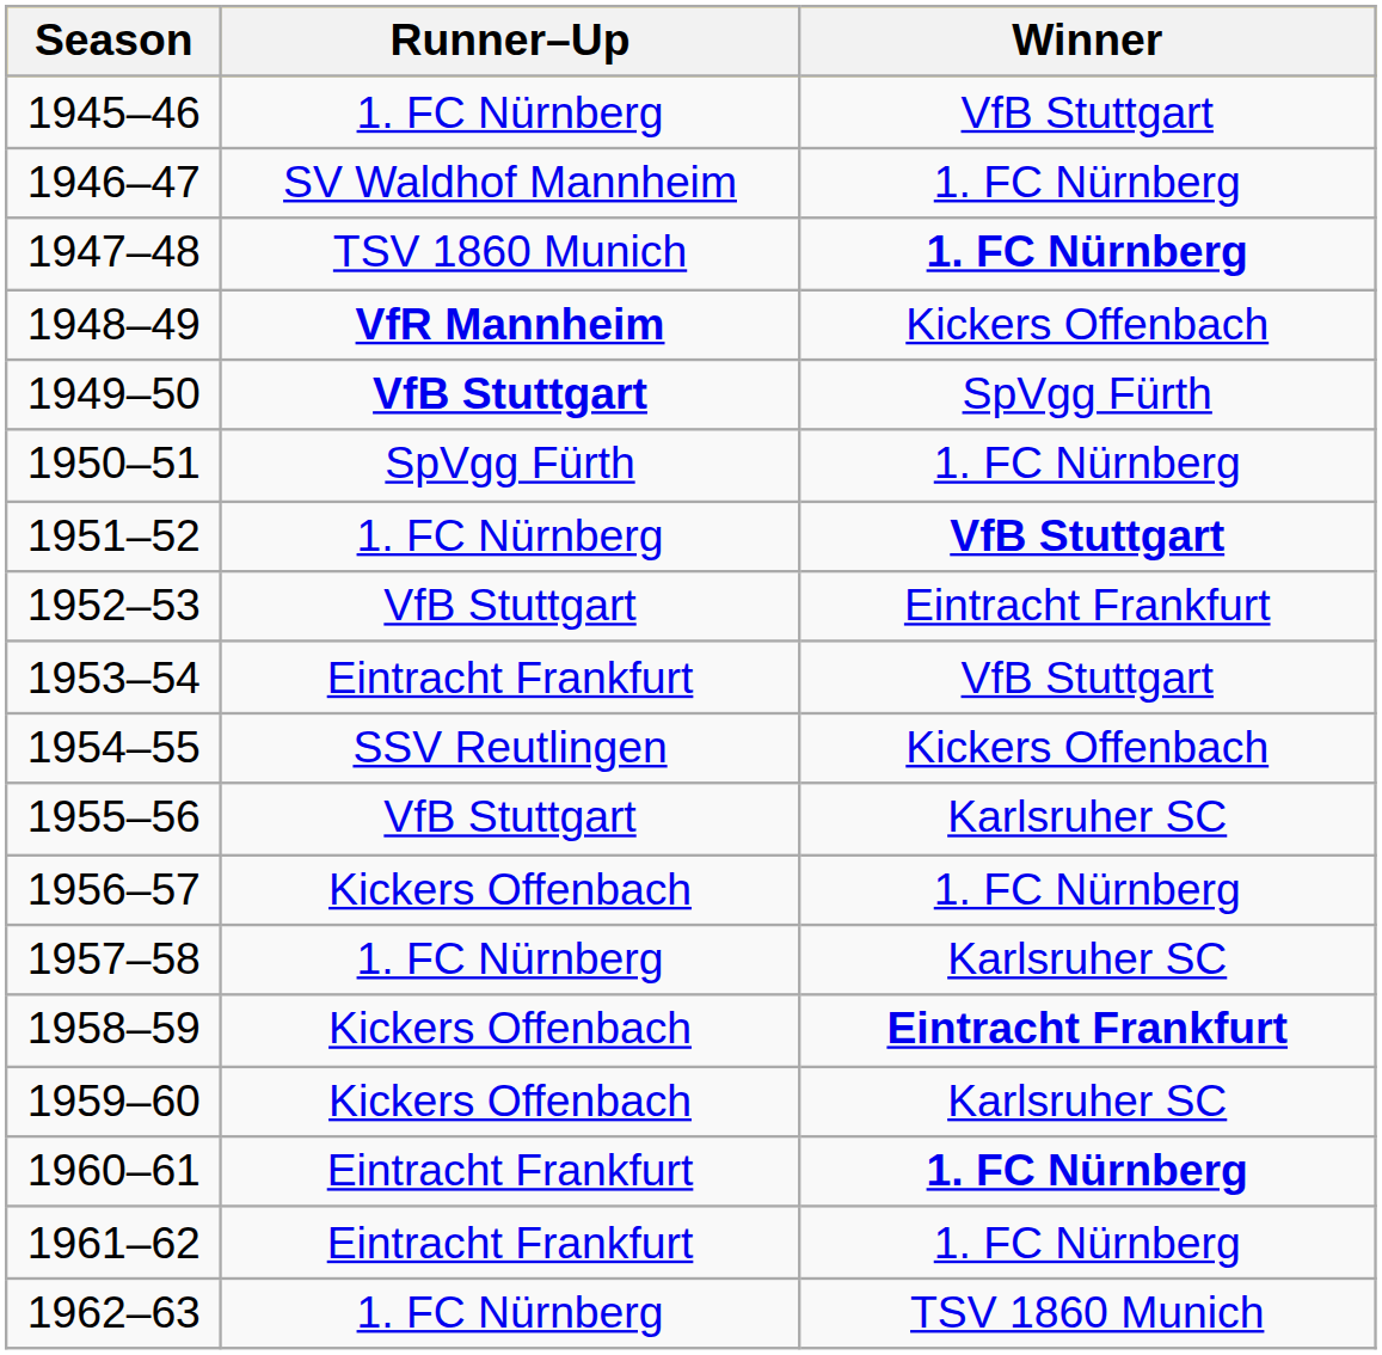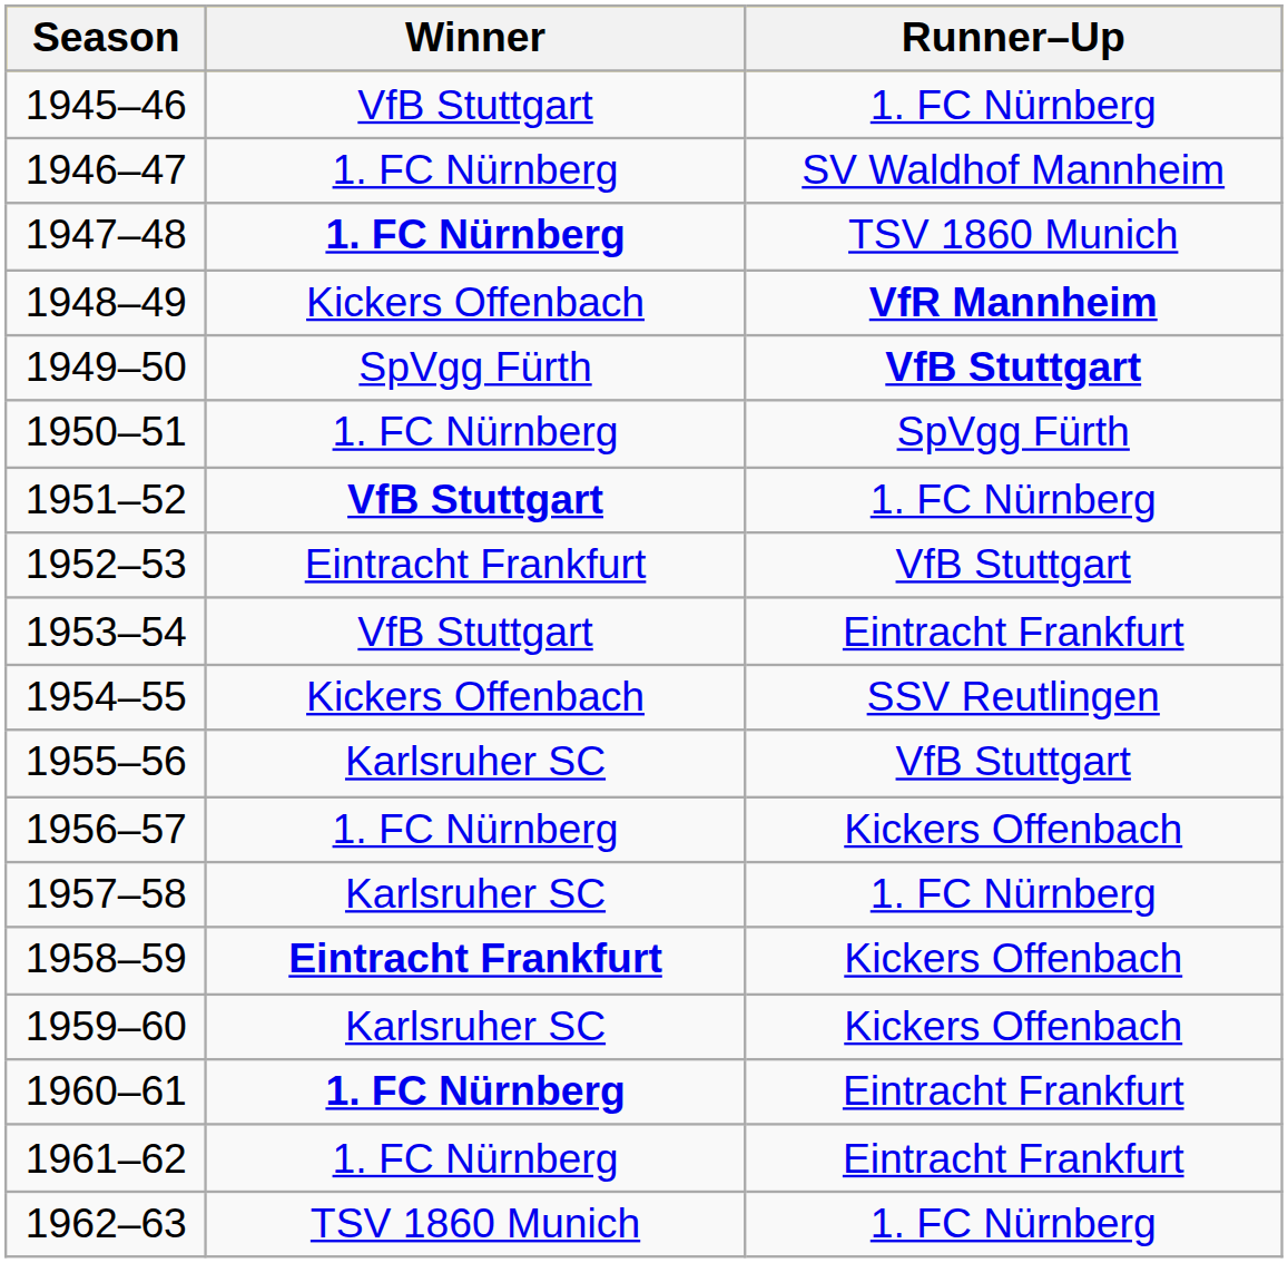columns swapped: Winner <-> Runner–Up
